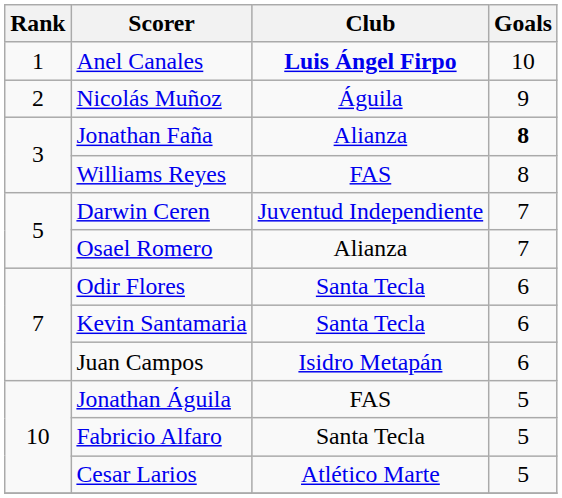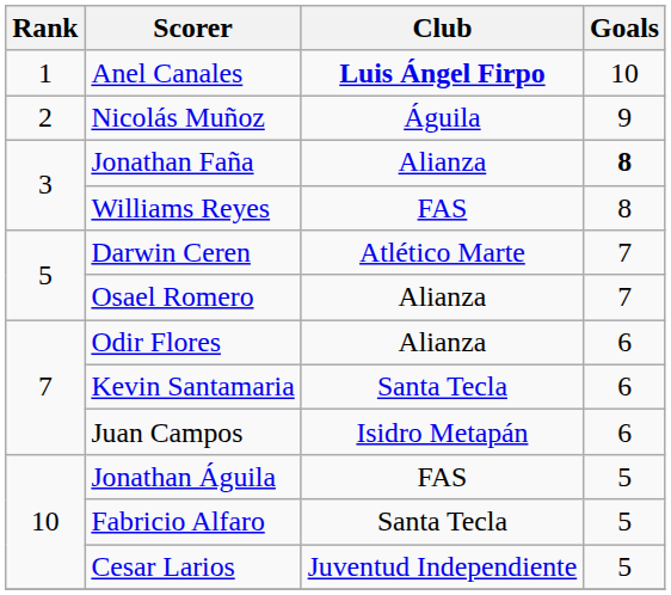Darwin Ceren | Club: Juventud Independiente -> Atlético Marte
Odir Flores | Club: Santa Tecla -> Alianza
Cesar Larios | Club: Atlético Marte -> Juventud Independiente
